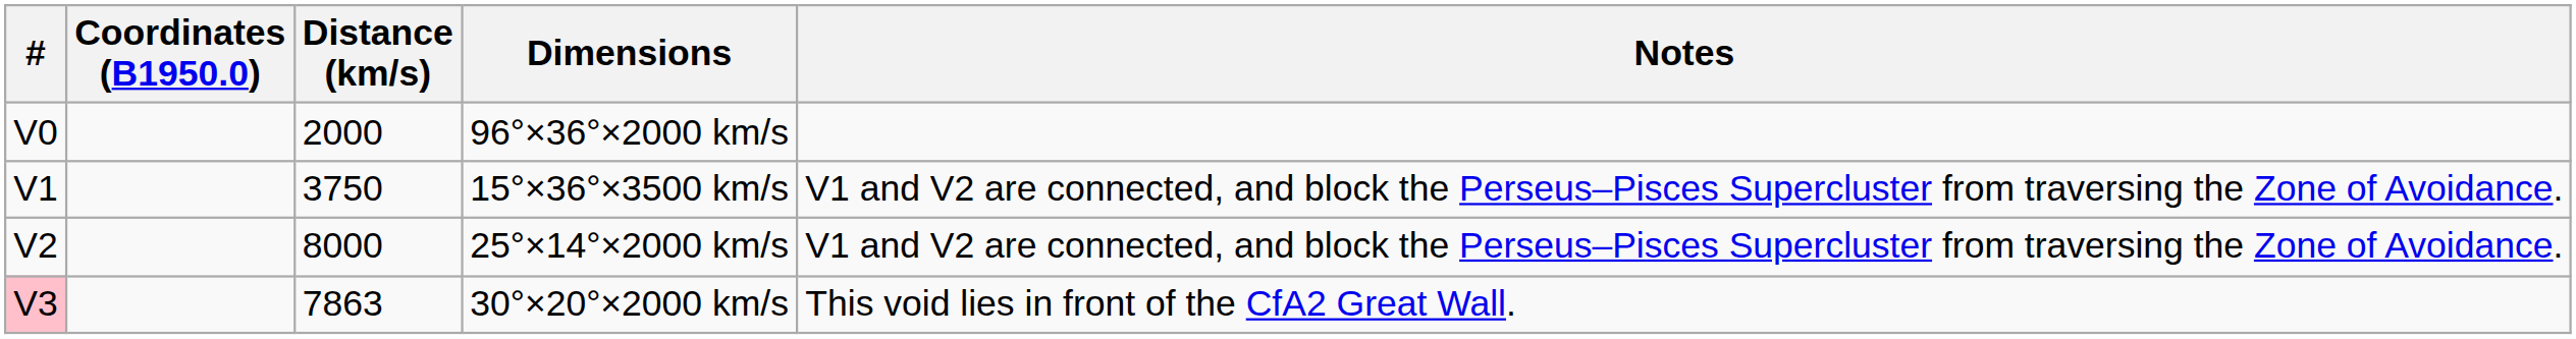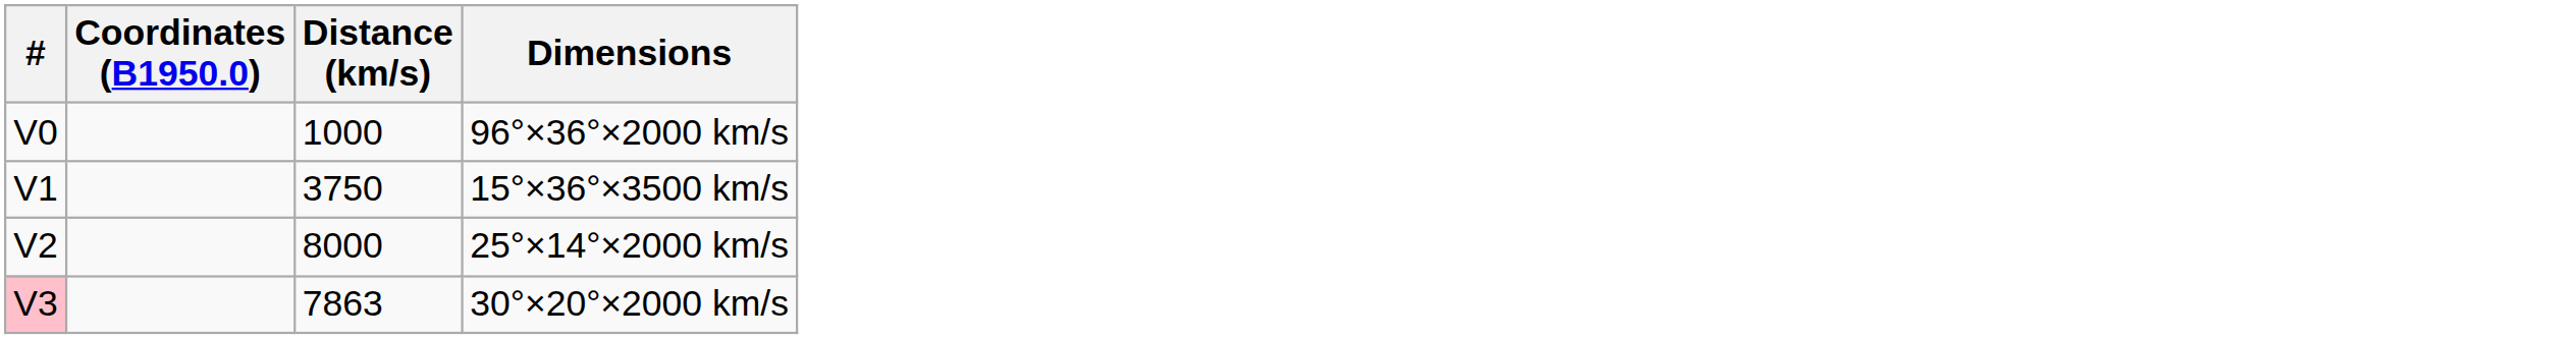- column: Notes | V1 and V2 are connected, and block the Perseus–Pisces Supercluster from traversing the Zone of Avoidance. | V1 and V2 are connected, and block the Perseus–Pisces Supercluster from traversing the Zone of Avoidance. | This void lies in front of the CfA2 Great Wall.
96°×36°×2000 km/s | Distance (km/s): 2000 -> 1000
